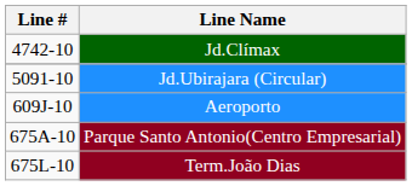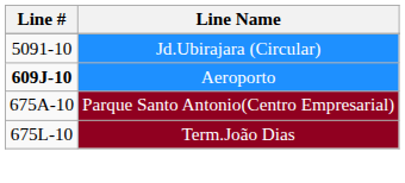- row: 4742-10 | Jd.Clímax
Aeroporto | Line #: normal -> bold
